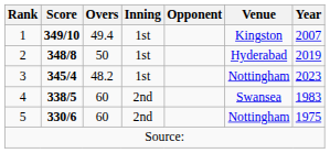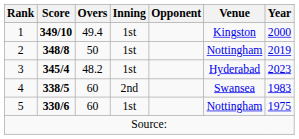1 | Year: 2007 -> 2000
2 | Venue: Hyderabad -> Nottingham
3 | Venue: Nottingham -> Hyderabad
5 | Inning: 2nd -> 1st
